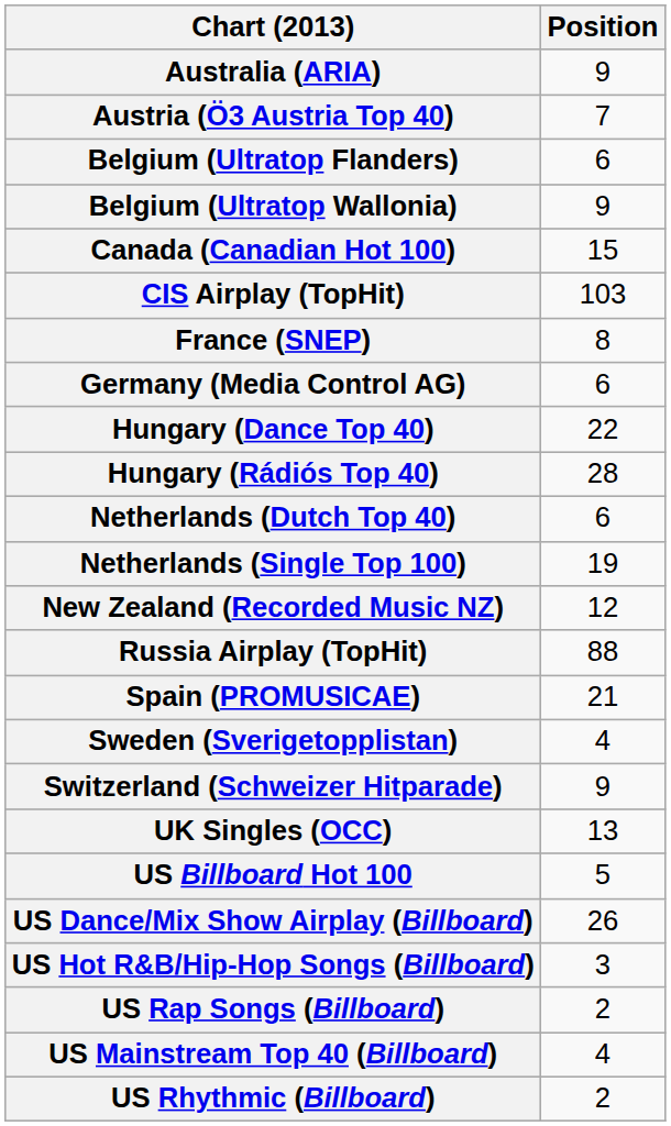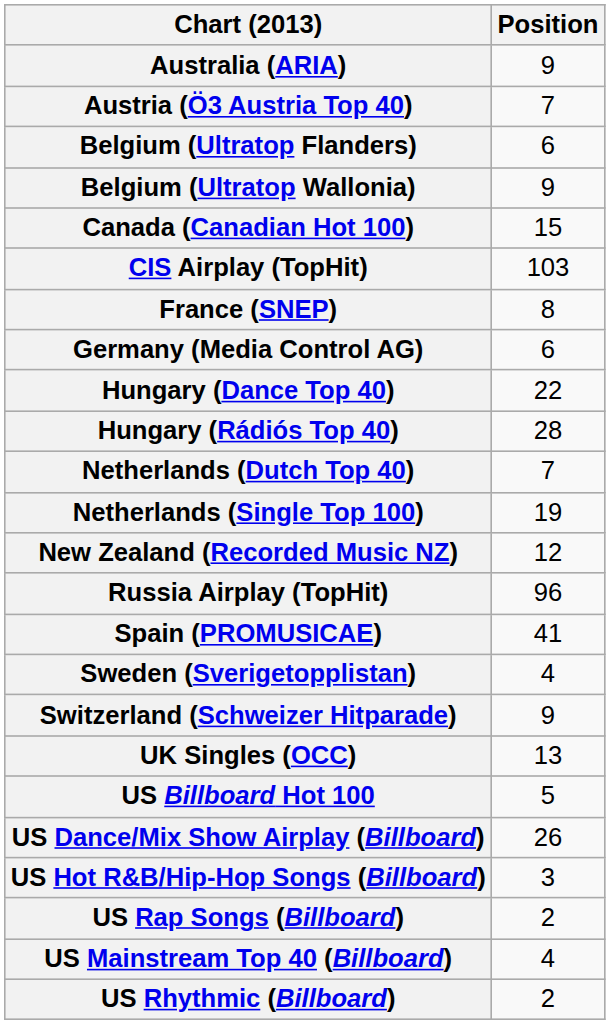Netherlands (Dutch Top 40) | Position: 6 -> 7
Russia Airplay (TopHit) | Position: 88 -> 96
Spain (PROMUSICAE) | Position: 21 -> 41
